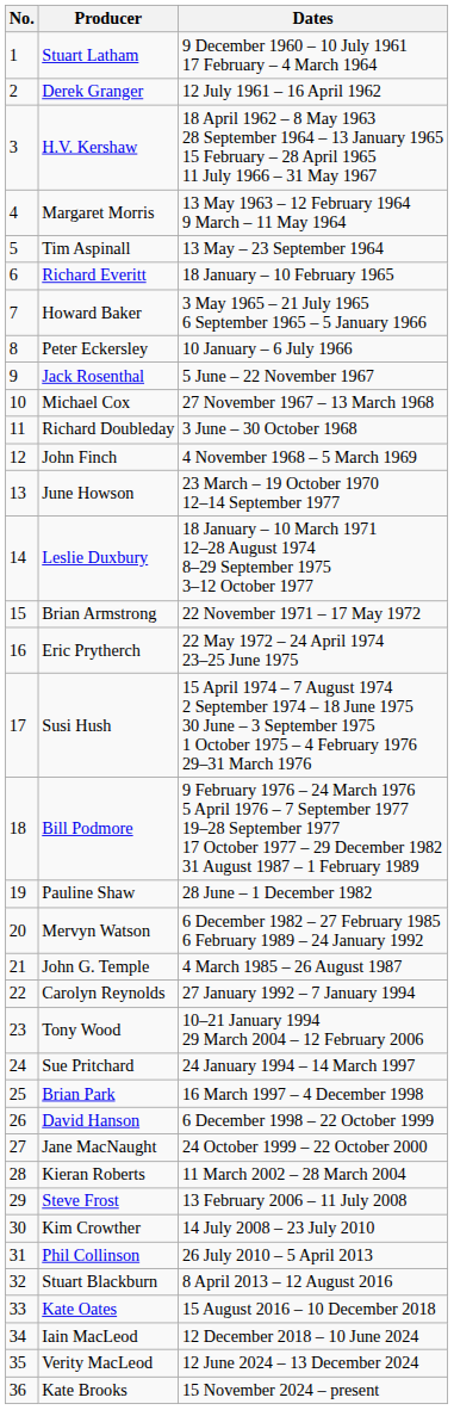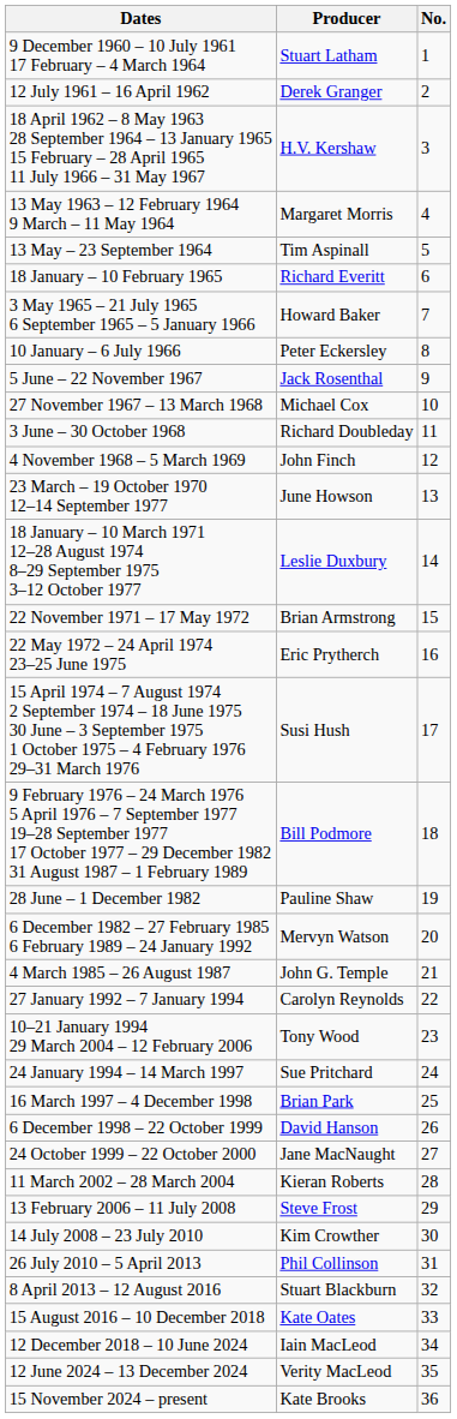columns swapped: No. <-> Dates
